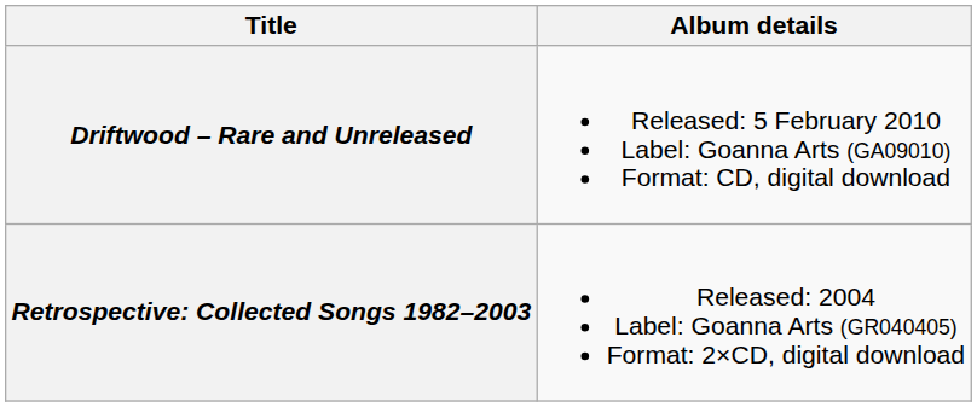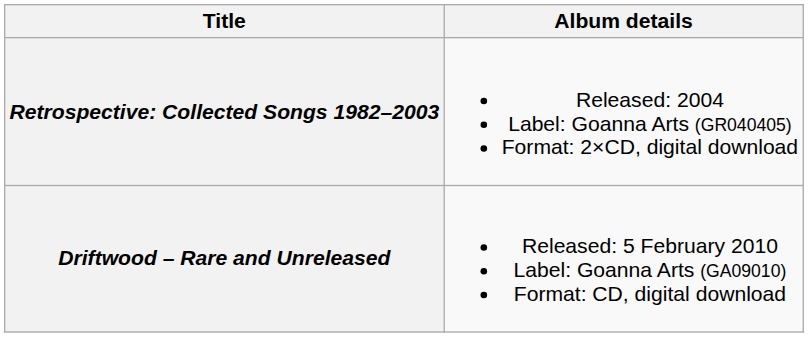rows swapped: Retrospective: Collected Songs 1982–2003 <-> Driftwood – Rare and Unreleased
